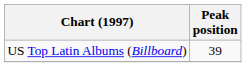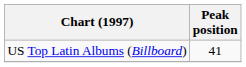US Top Latin Albums (Billboard) | Peak position: 39 -> 41
